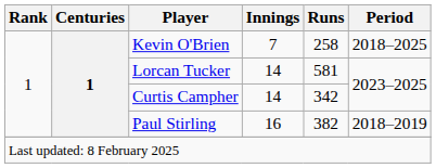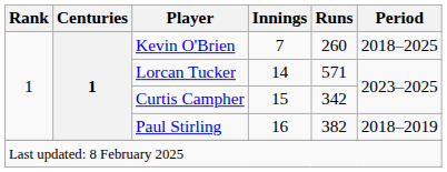Kevin O'Brien | Runs: 258 -> 260
Lorcan Tucker | Runs: 581 -> 571
Curtis Campher | Innings: 14 -> 15
